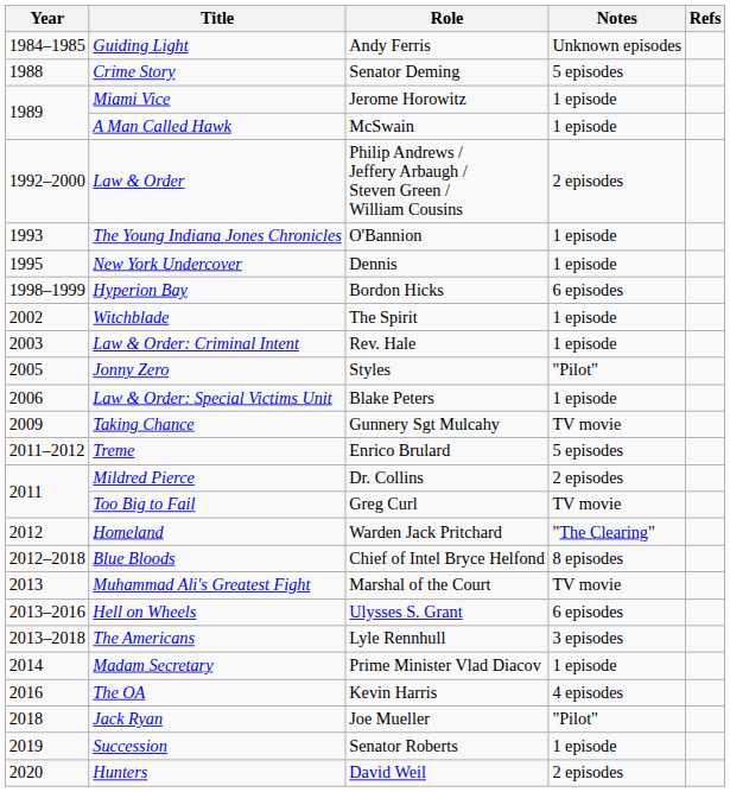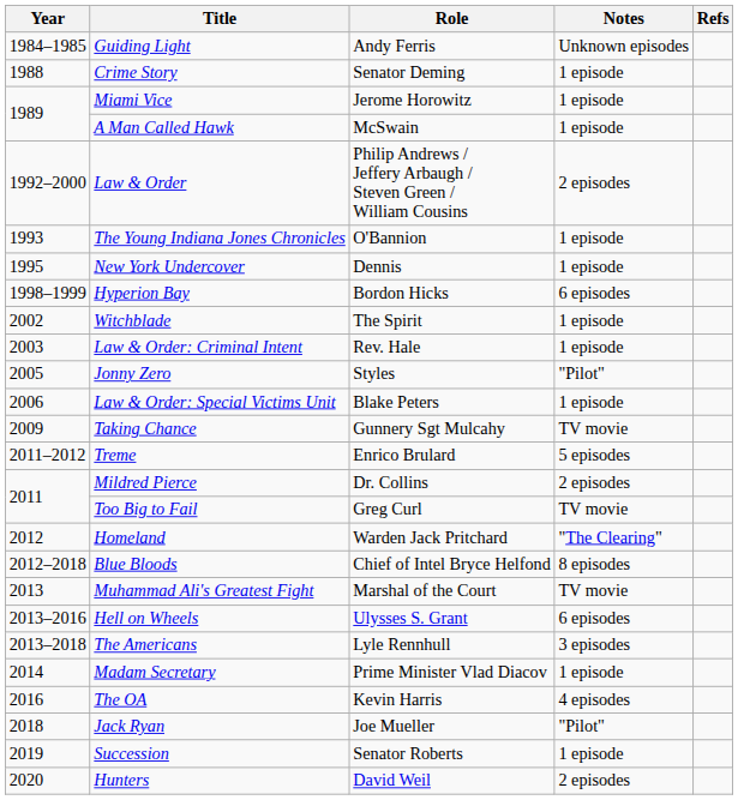Crime Story | Notes: 5 episodes -> 1 episode
